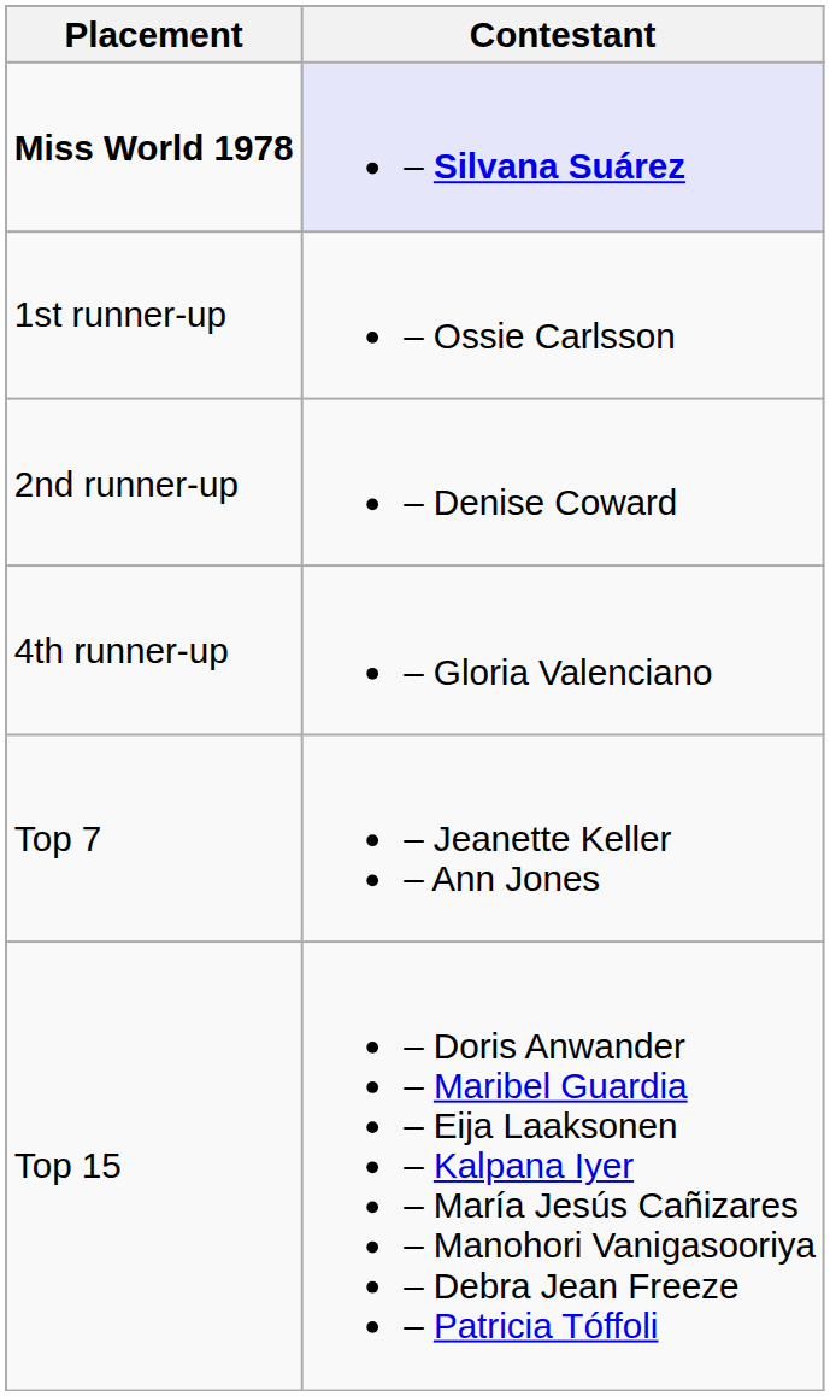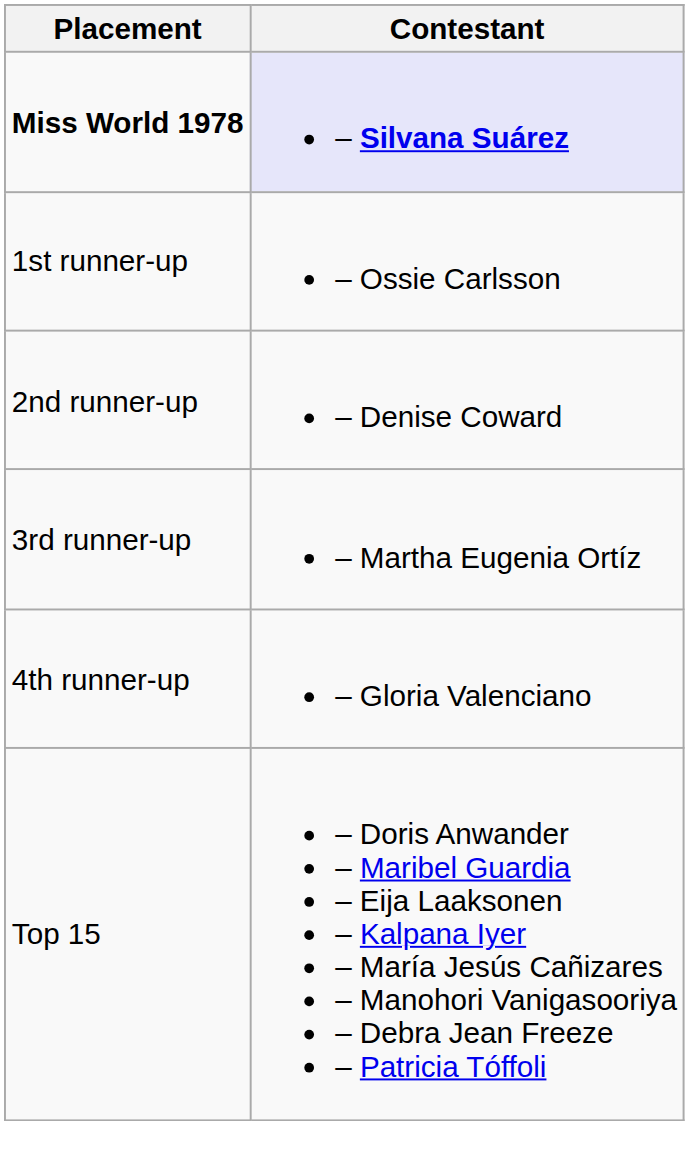+ row: 3rd runner-up | – Martha Eugenia Ortíz
- row: Top 7 | – Jeanette Keller – Ann Jones
